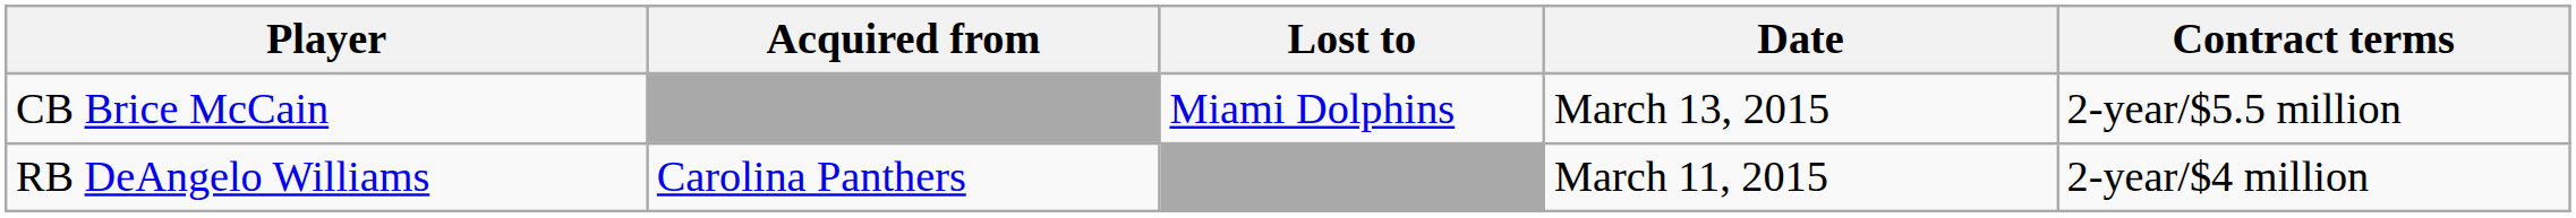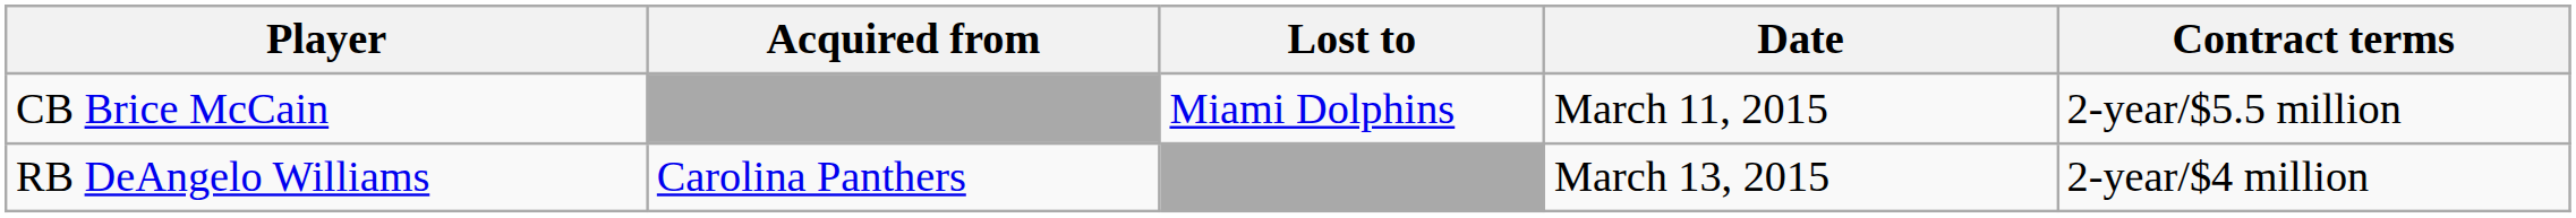CB Brice McCain | Date: March 13, 2015 -> March 11, 2015
RB DeAngelo Williams | Date: March 11, 2015 -> March 13, 2015
